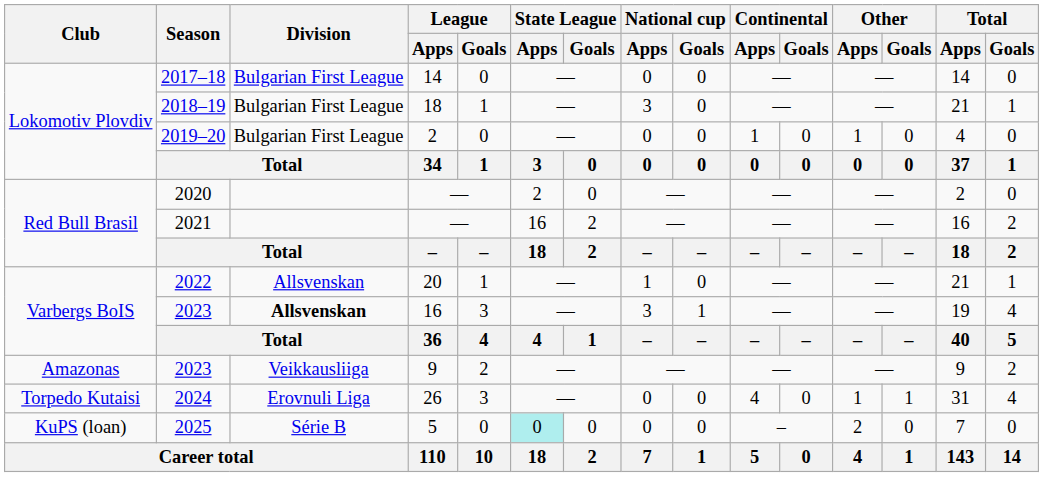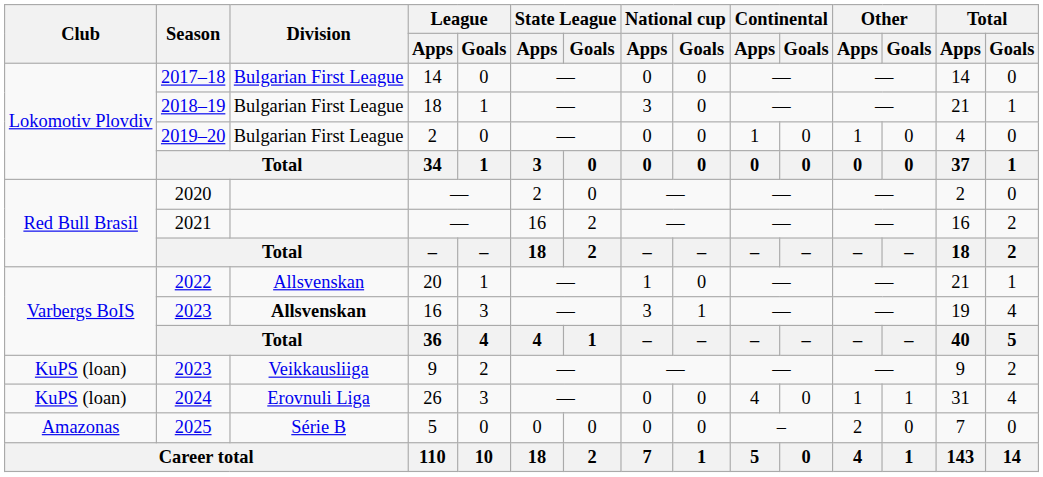2023 / 9 | Club: Amazonas -> KuPS (loan)
2024 | Club: Torpedo Kutaisi -> KuPS (loan)
2025 | Club: KuPS (loan) -> Amazonas
2025 | State League / Apps: paleturquoise background -> no background
